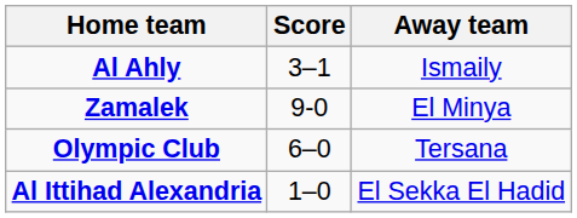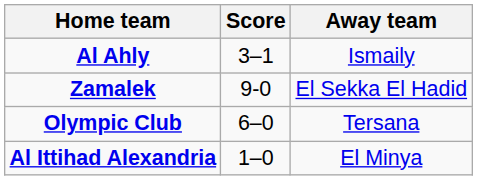Zamalek | Away team: El Minya -> El Sekka El Hadid
Al Ittihad Alexandria | Away team: El Sekka El Hadid -> El Minya
